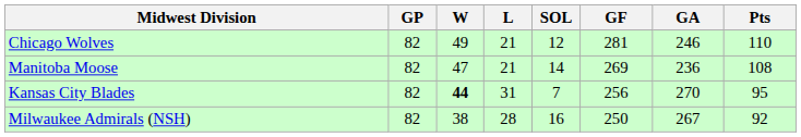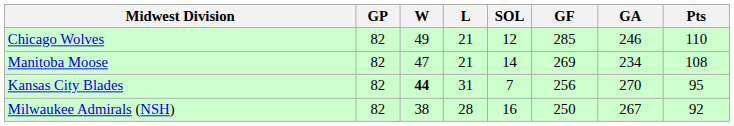Chicago Wolves | GF: 281 -> 285
Manitoba Moose | GA: 236 -> 234
